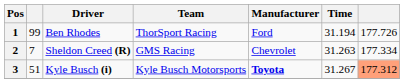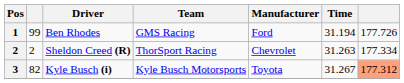Ben Rhodes | Team: ThorSport Racing -> GMS Racing
Sheldon Creed (R) | column 2: 7 -> 2
Sheldon Creed (R) | Team: GMS Racing -> ThorSport Racing
Kyle Busch (i) | column 2: 51 -> 82
Kyle Busch (i) | Manufacturer: bold -> normal
